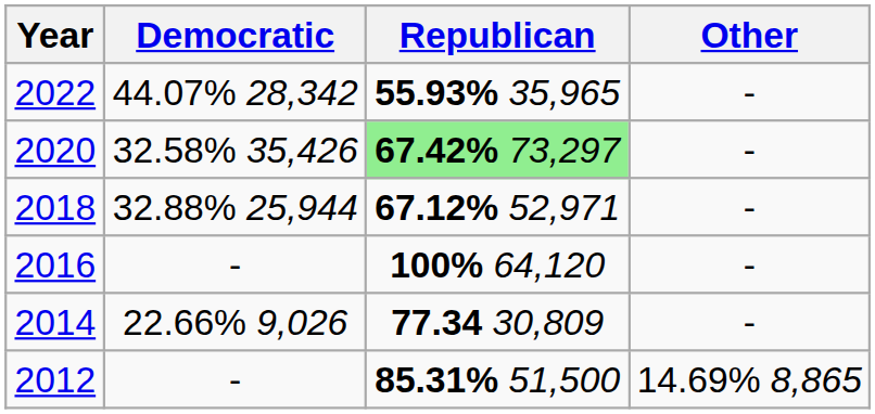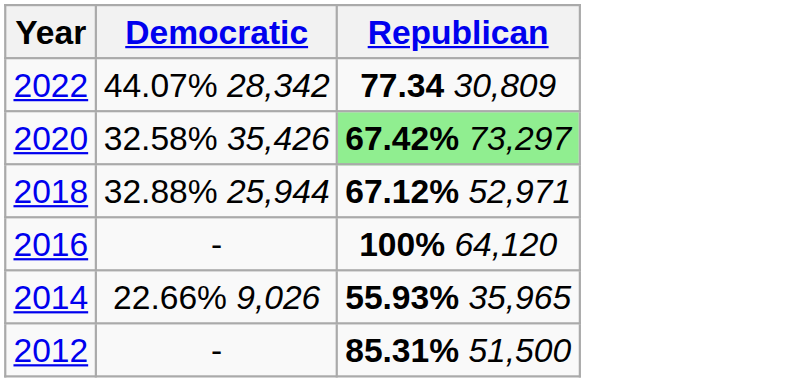- column: Other | - | - | - | - | - | 14.69% 8,865
2022 | Republican: 55.93% 35,965 -> 77.34 30,809
2014 | Republican: 77.34 30,809 -> 55.93% 35,965
